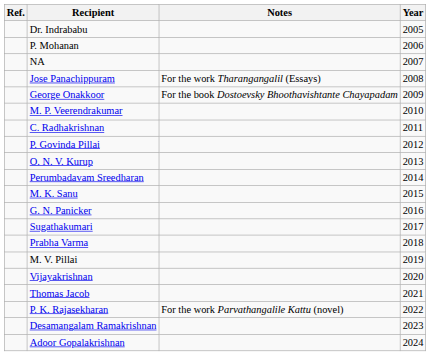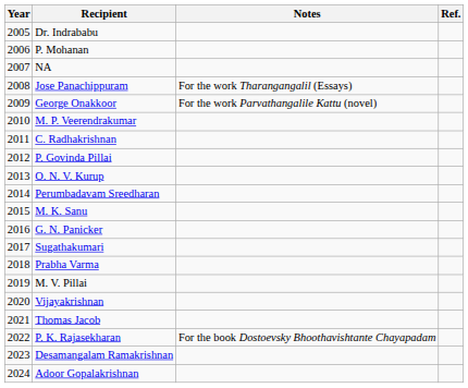columns swapped: Year <-> Ref.
George Onakkoor | Notes: For the book Dostoevsky Bhoothavishtante Chayapadam -> For the work Parvathangalile Kattu (novel)
P. K. Rajasekharan | Notes: For the work Parvathangalile Kattu (novel) -> For the book Dostoevsky Bhoothavishtante Chayapadam
